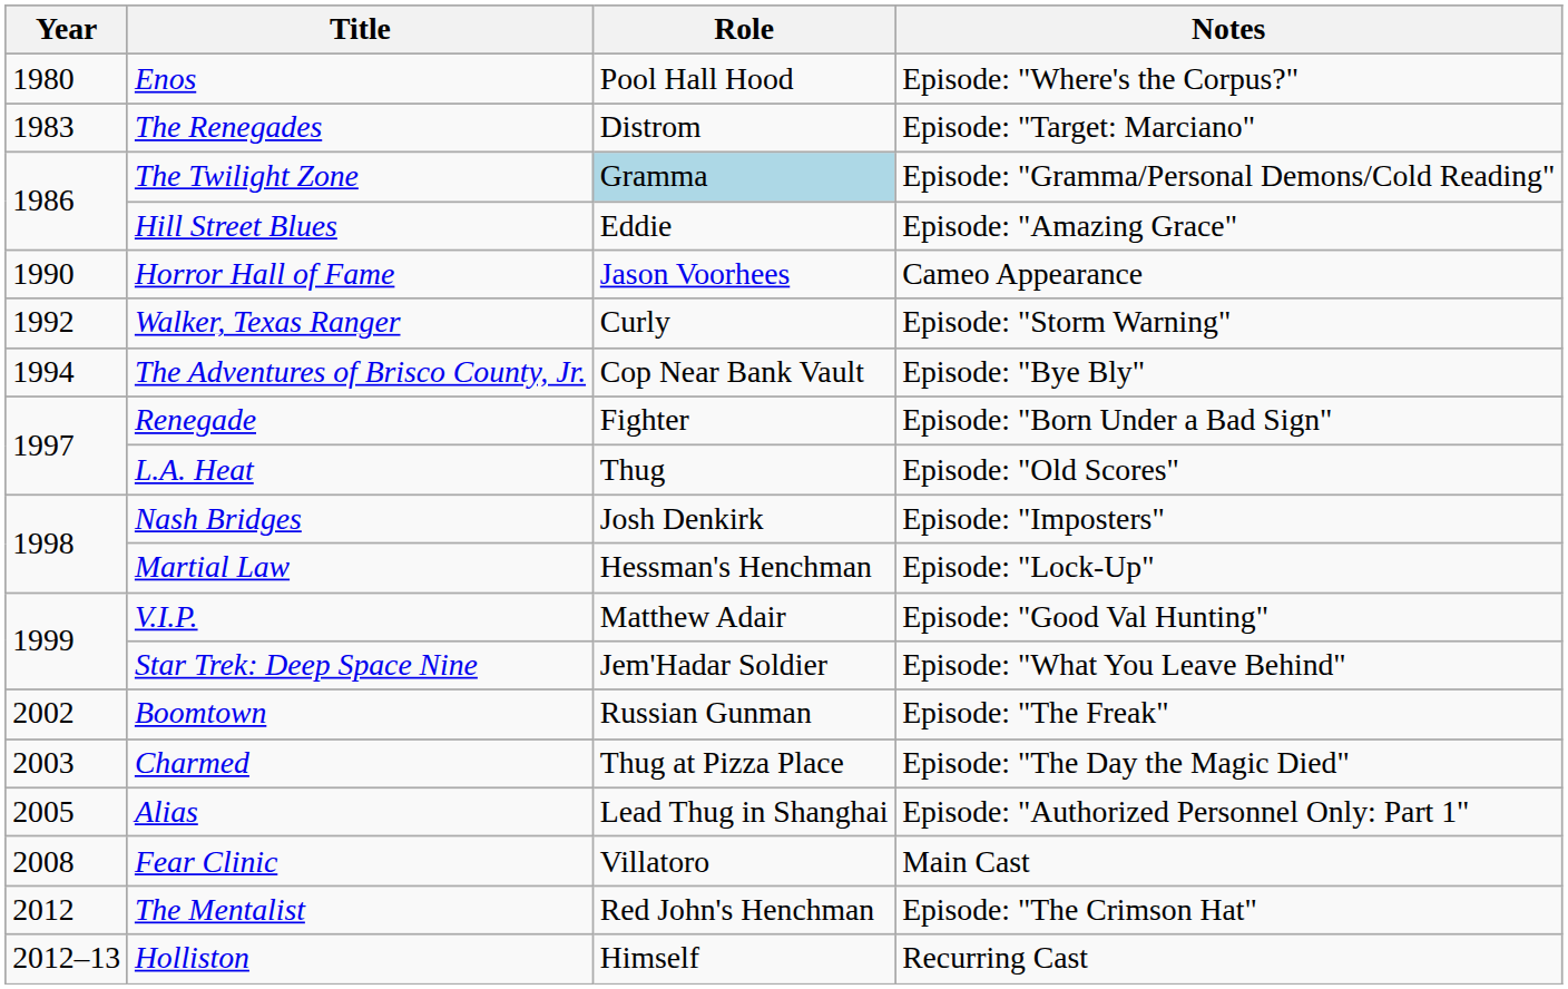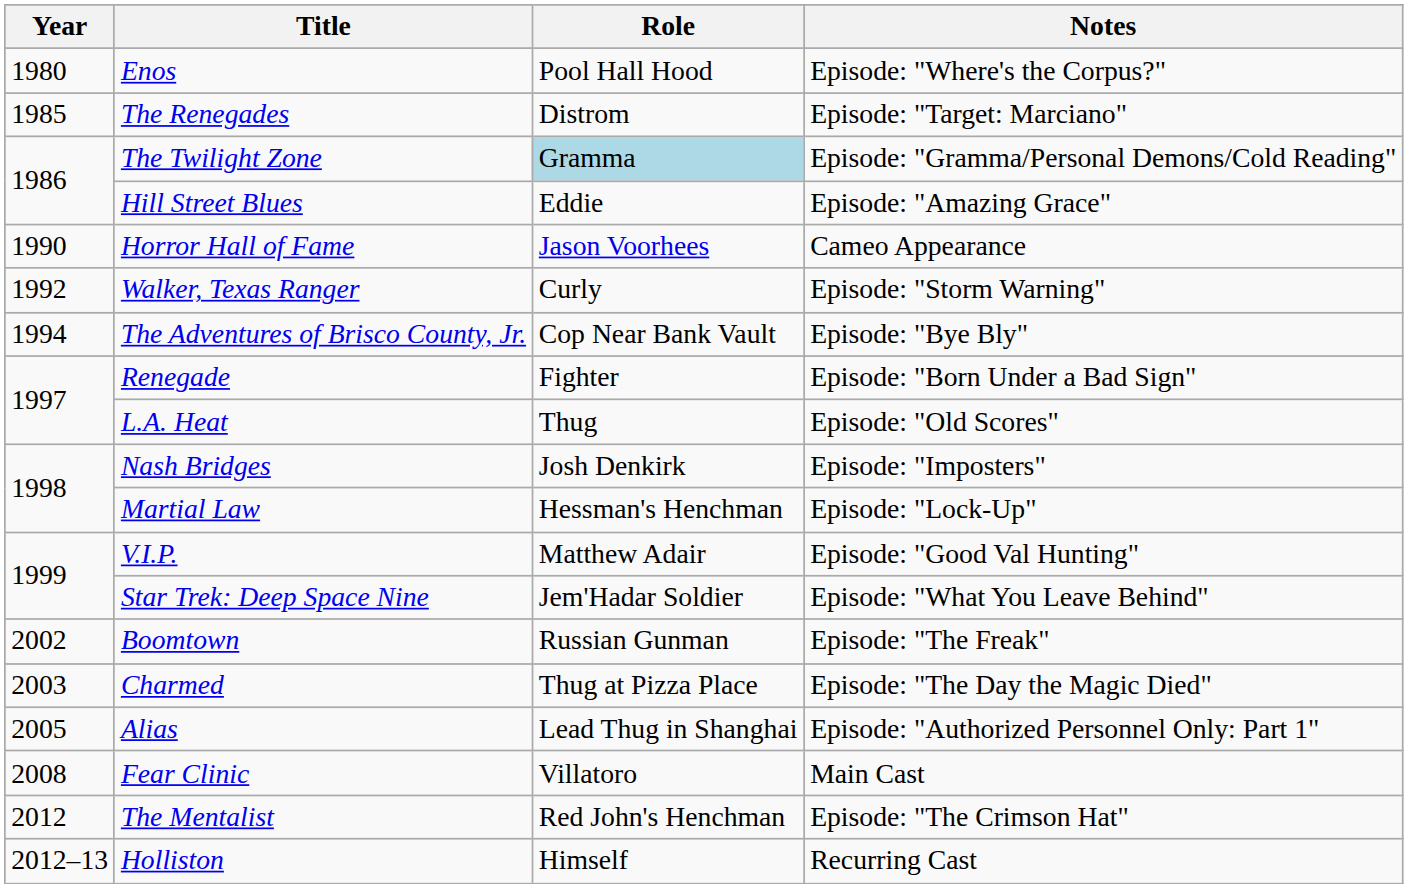The Renegades | Year: 1983 -> 1985
